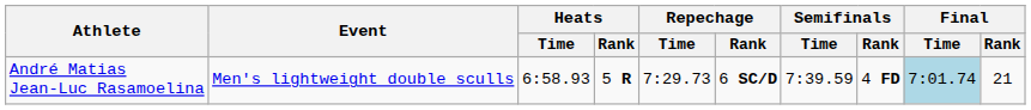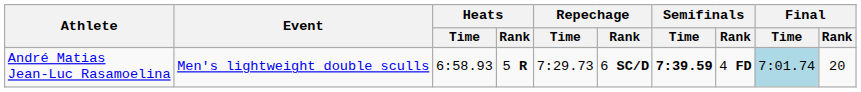André Matias Jean-Luc Rasamoelina | Semifinals / Time: normal -> bold
André Matias Jean-Luc Rasamoelina | Final / Rank: 21 -> 20
